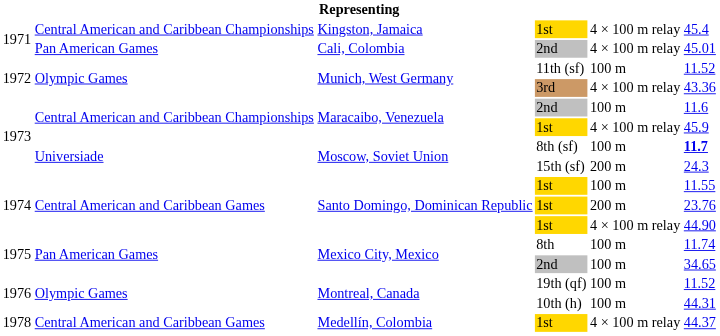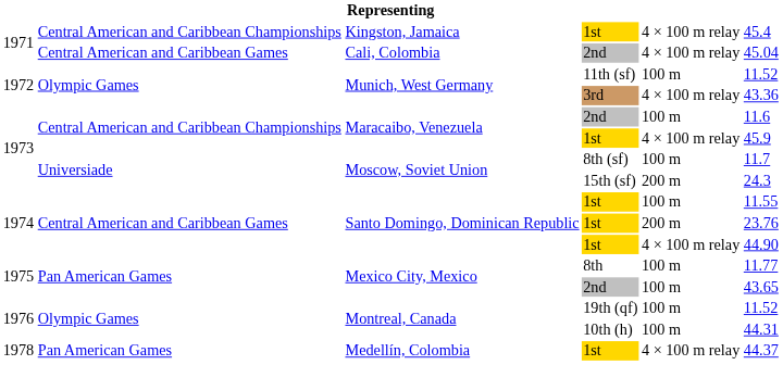Cali, Colombia | column 2: Pan American Games -> Central American and Caribbean Games
Cali, Colombia | column 6: 45.01 -> 45.04
Moscow, Soviet Union / 8th (sf) | column 6: bold -> normal
Mexico City, Mexico / 8th | column 6: 11.74 -> 11.77
Mexico City, Mexico / 2nd | column 6: 34.65 -> 43.65
Medellín, Colombia | column 2: Central American and Caribbean Games -> Pan American Games
